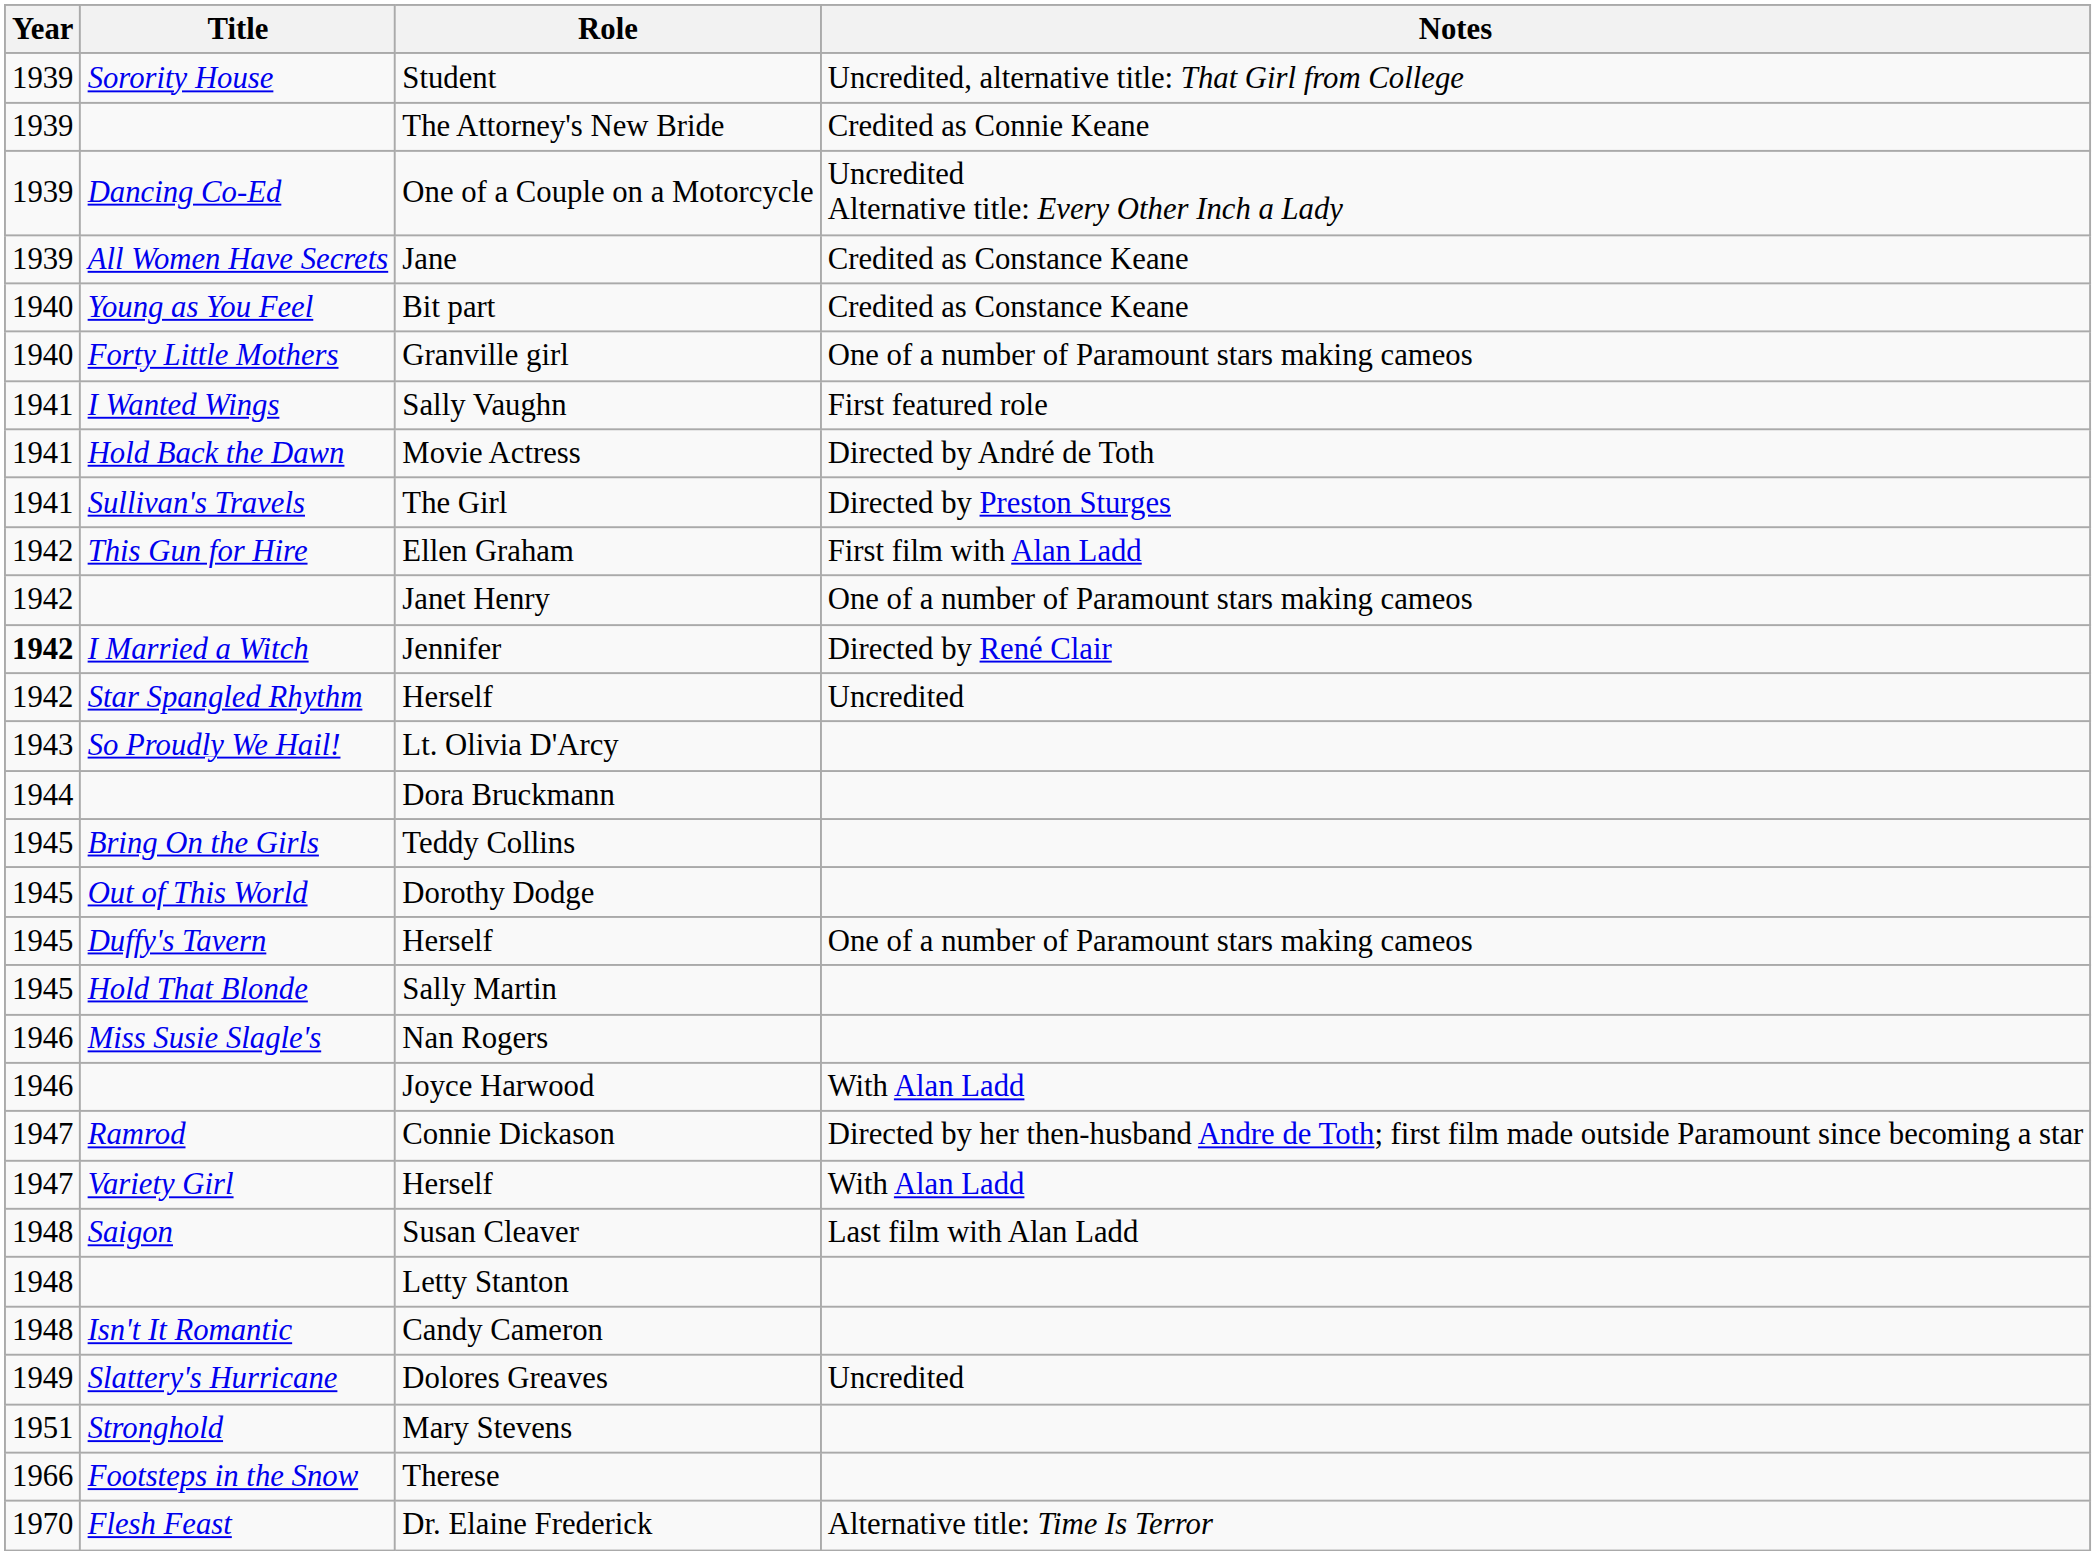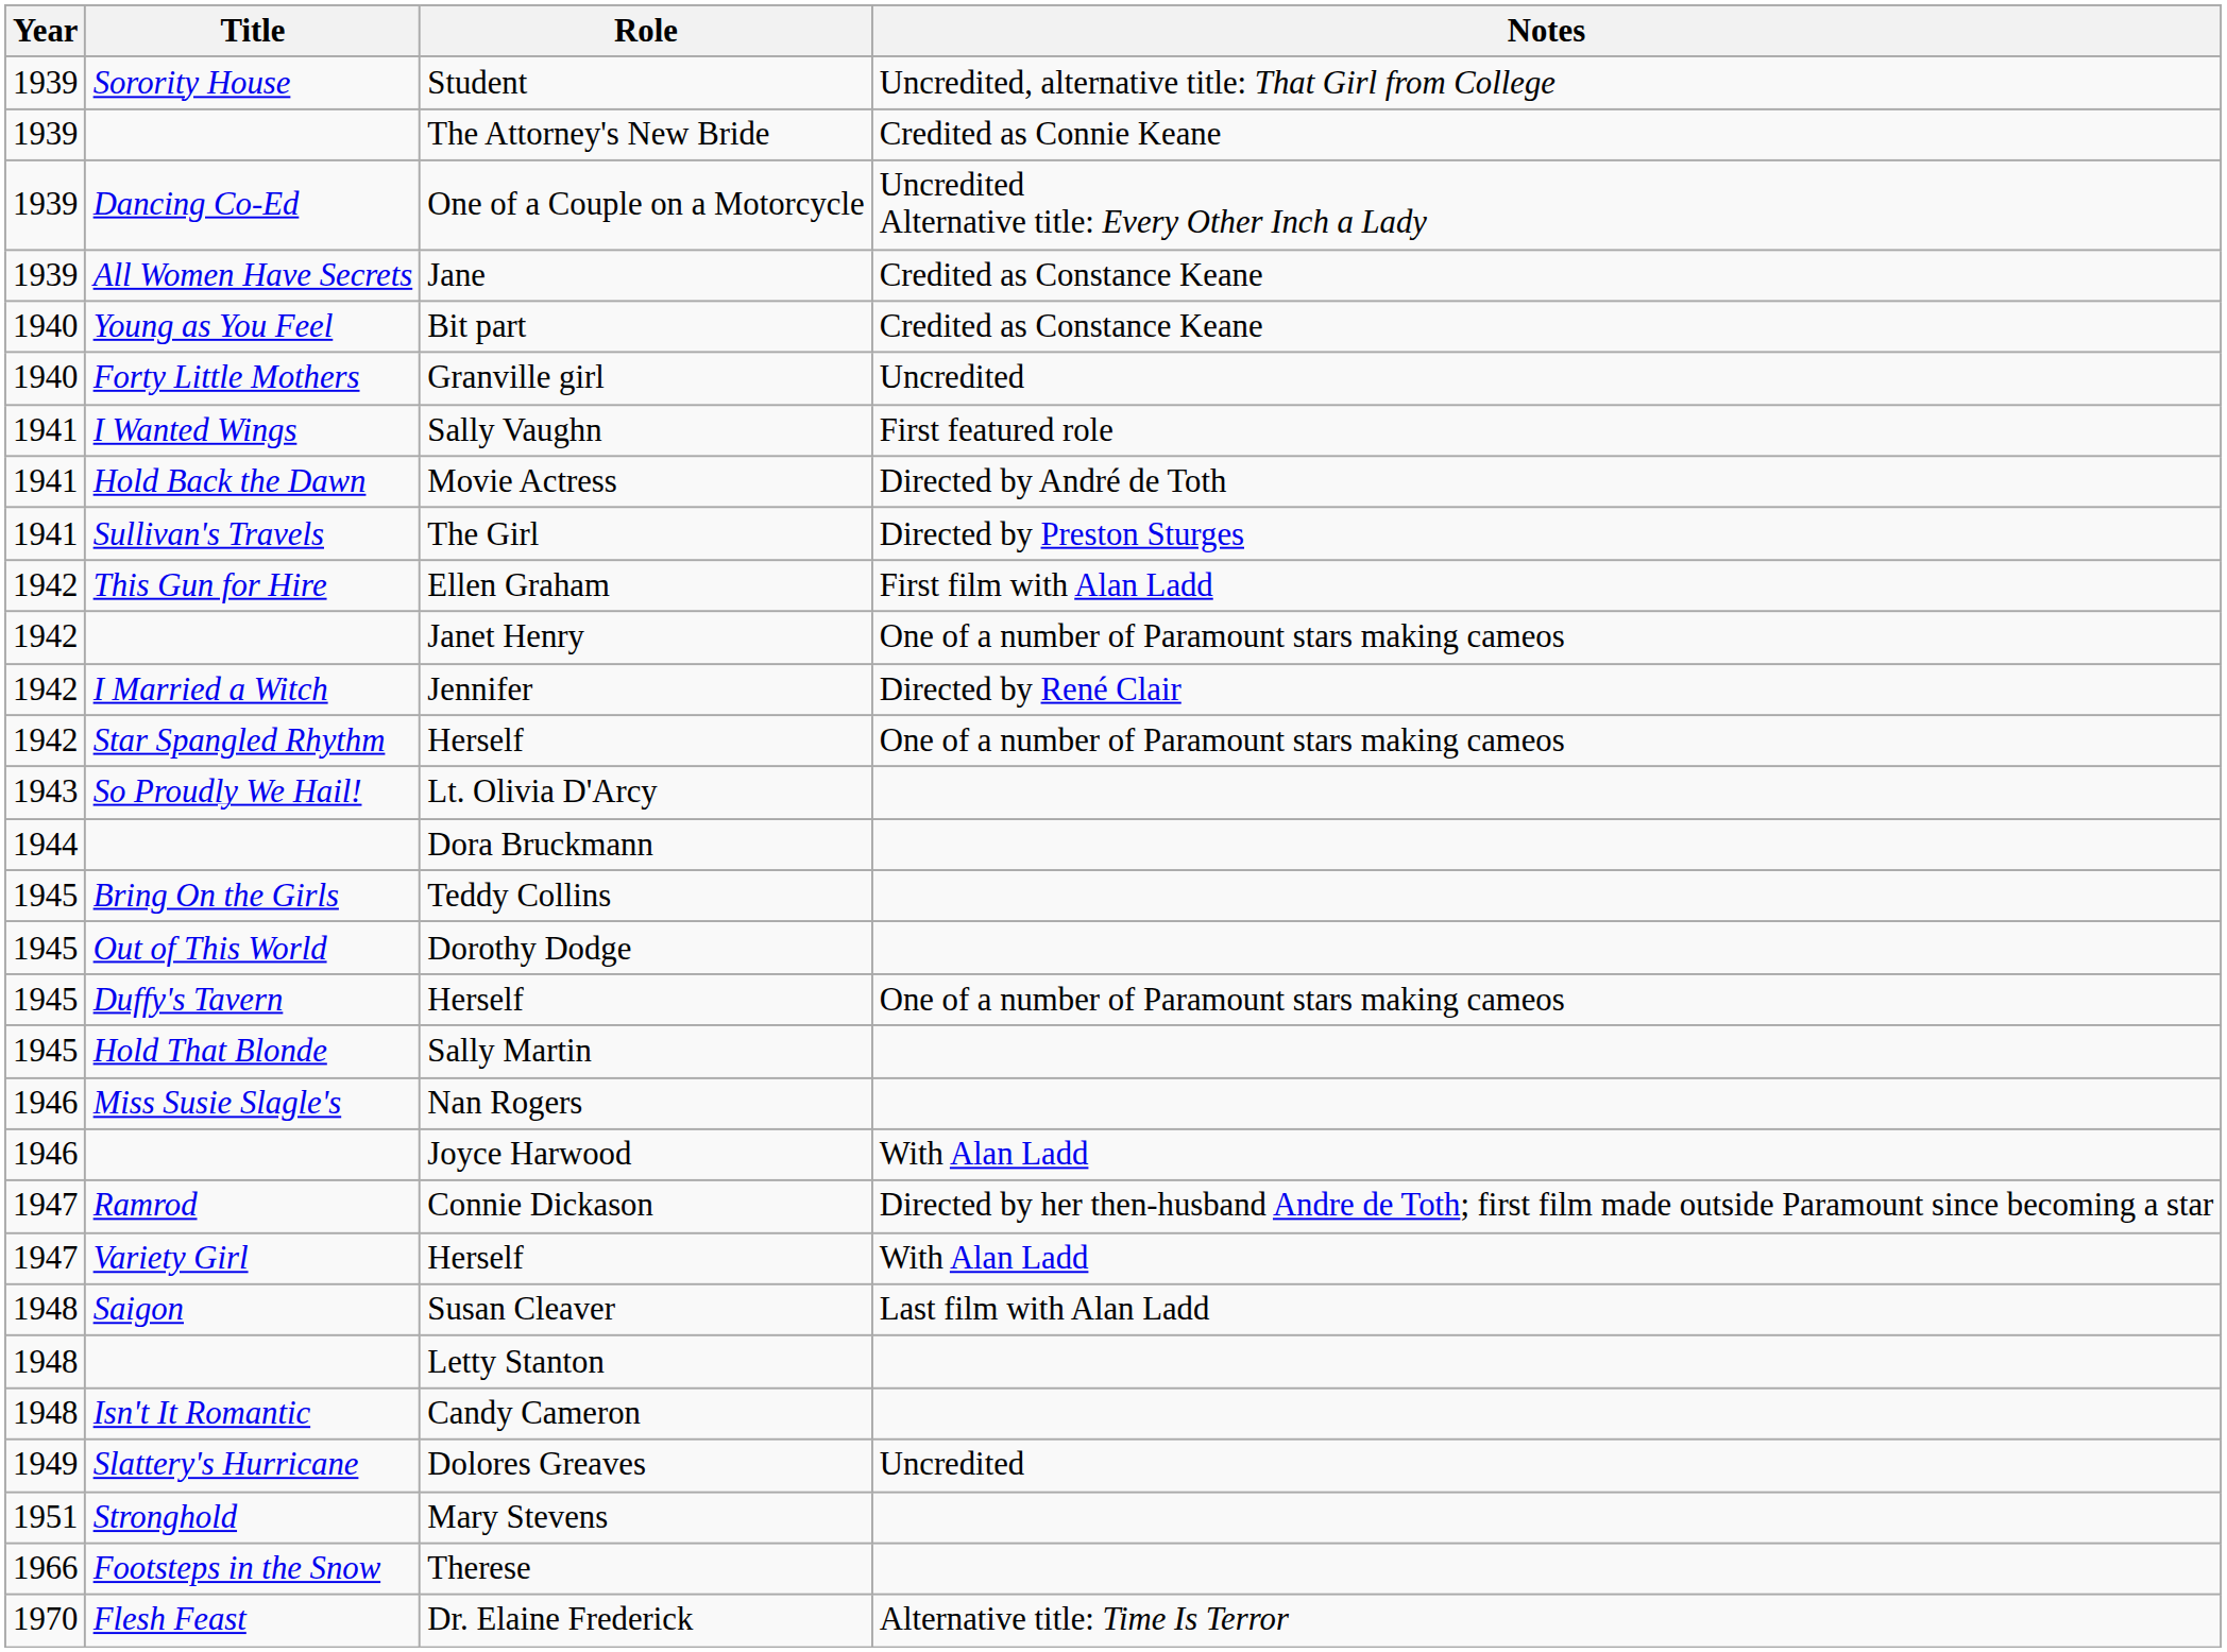Granville girl | Notes: One of a number of Paramount stars making cameos -> Uncredited
Jennifer | Year: bold -> normal
Star Spangled Rhythm / Herself | Notes: Uncredited -> One of a number of Paramount stars making cameos
